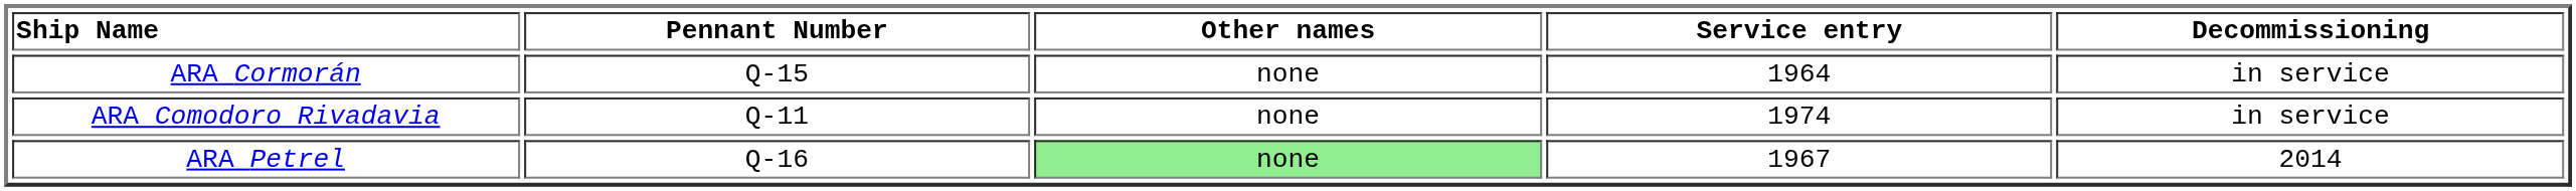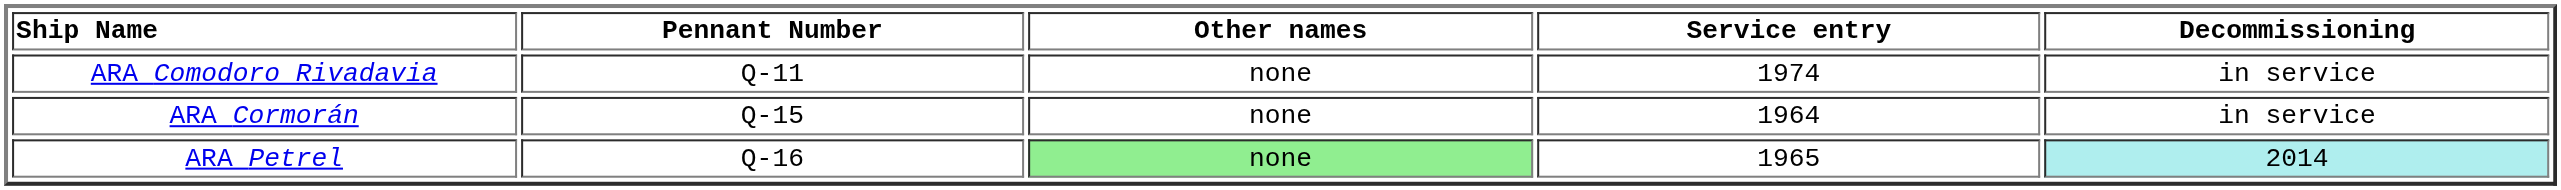rows swapped: ARA Comodoro Rivadavia <-> ARA Cormorán
ARA Petrel | Service entry: 1967 -> 1965
ARA Petrel | Decommissioning: no background -> paleturquoise background
